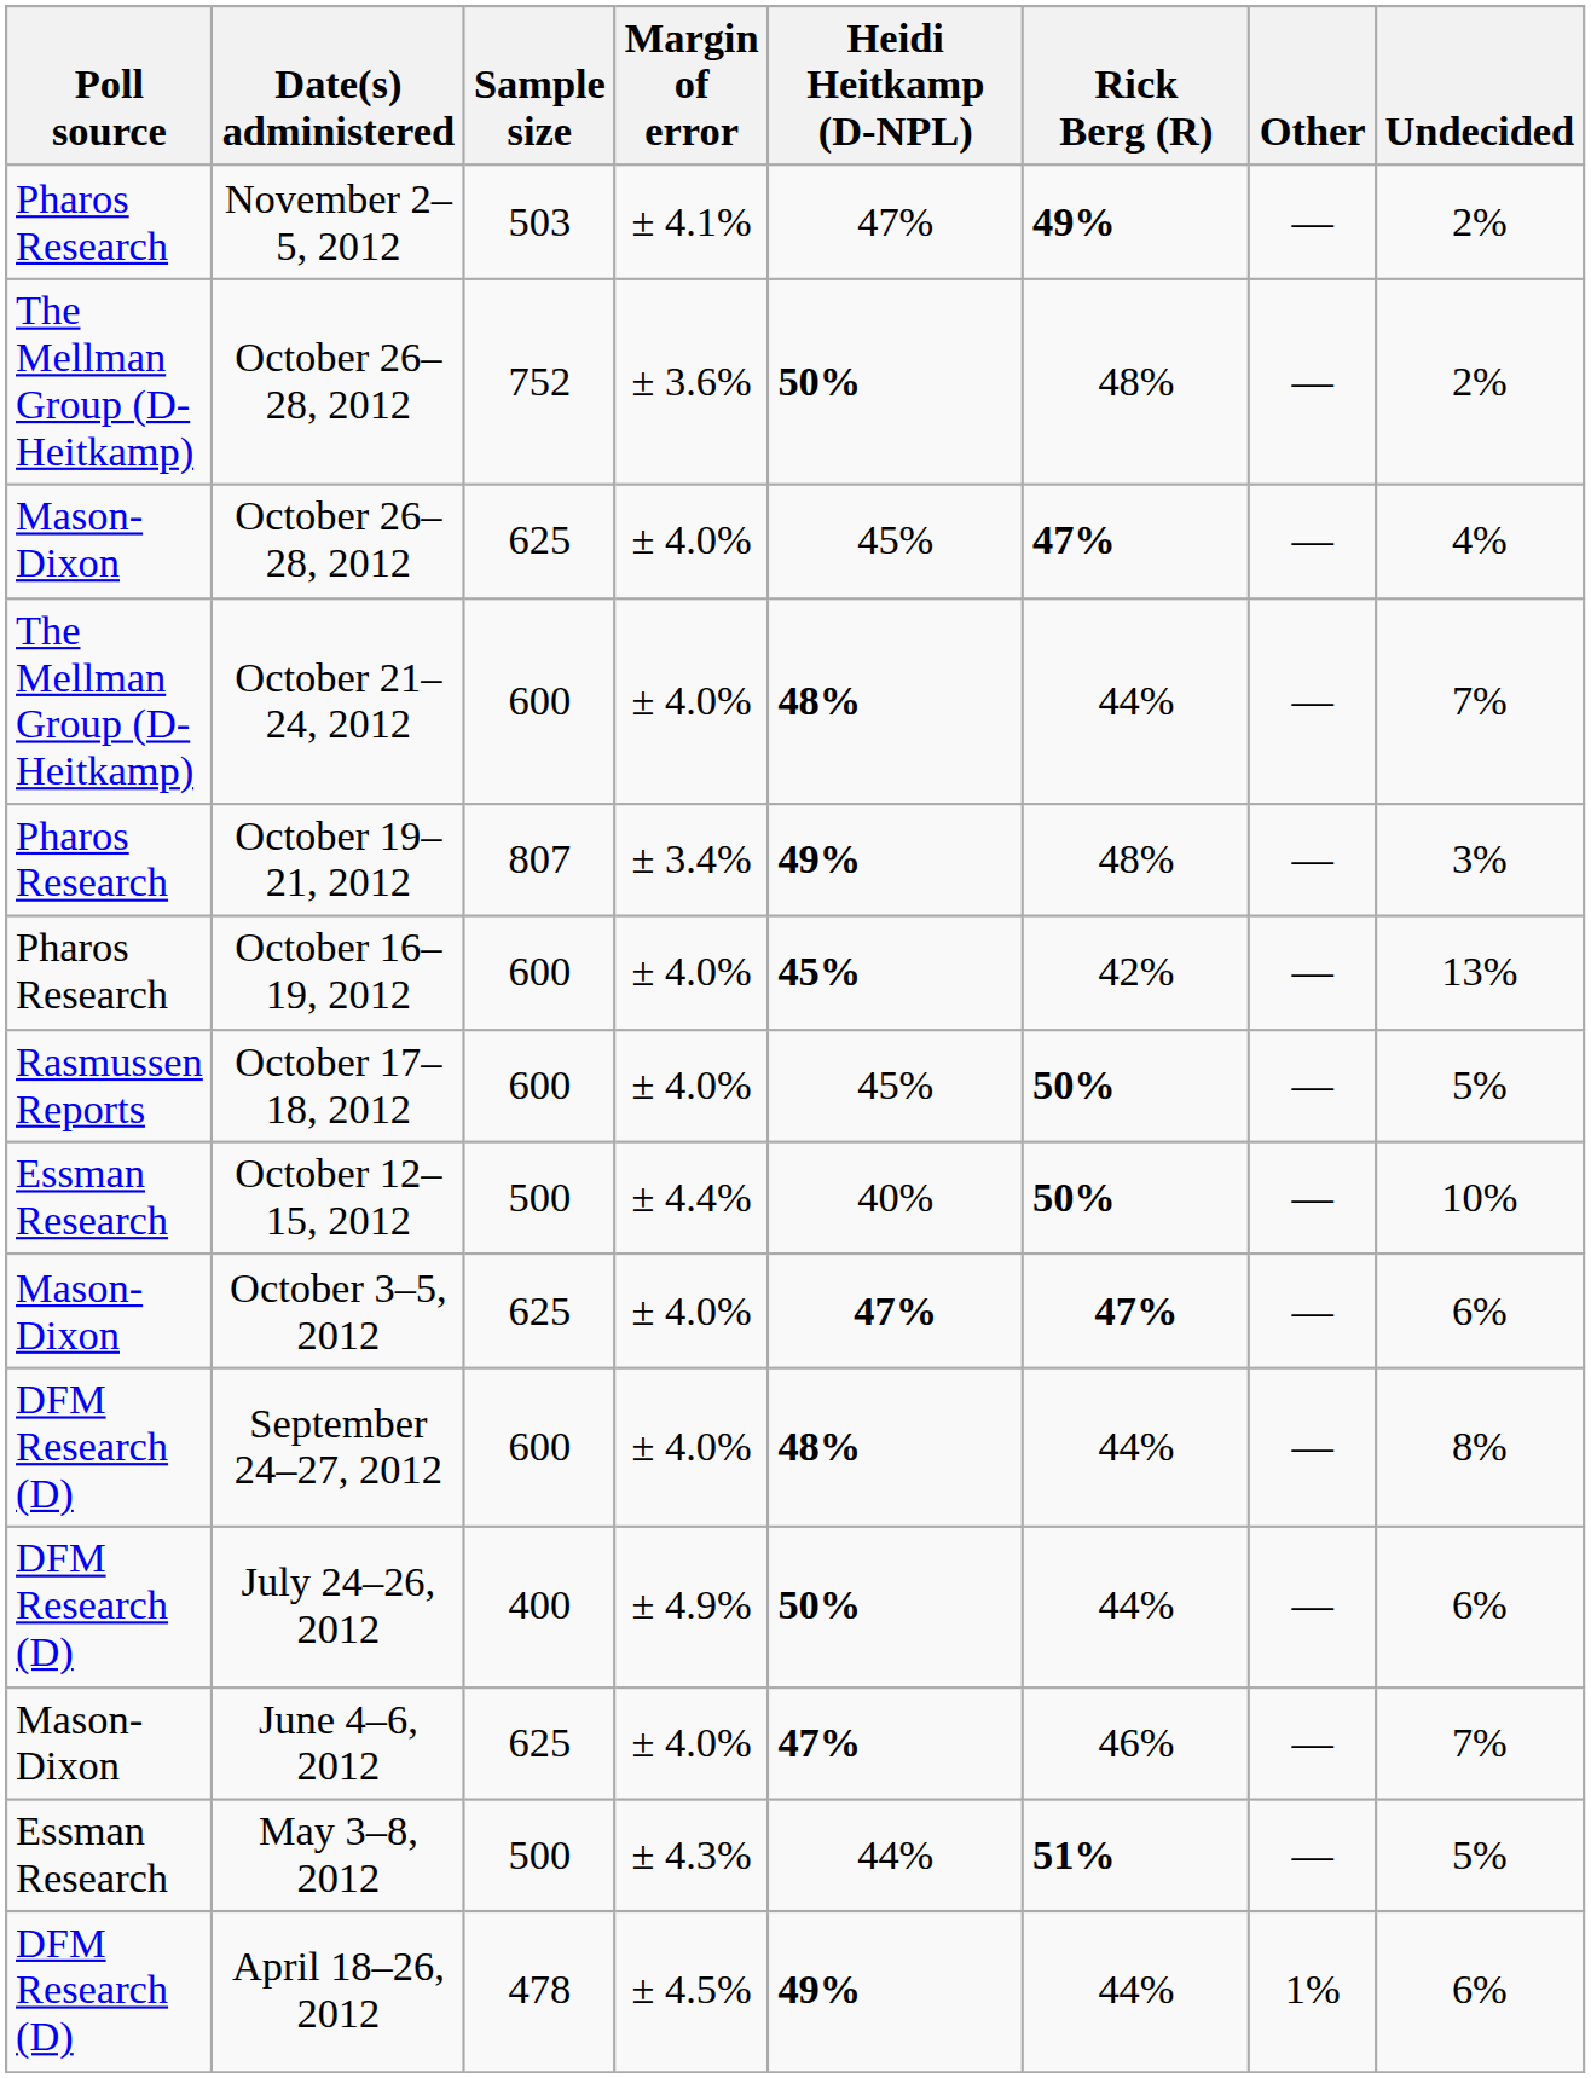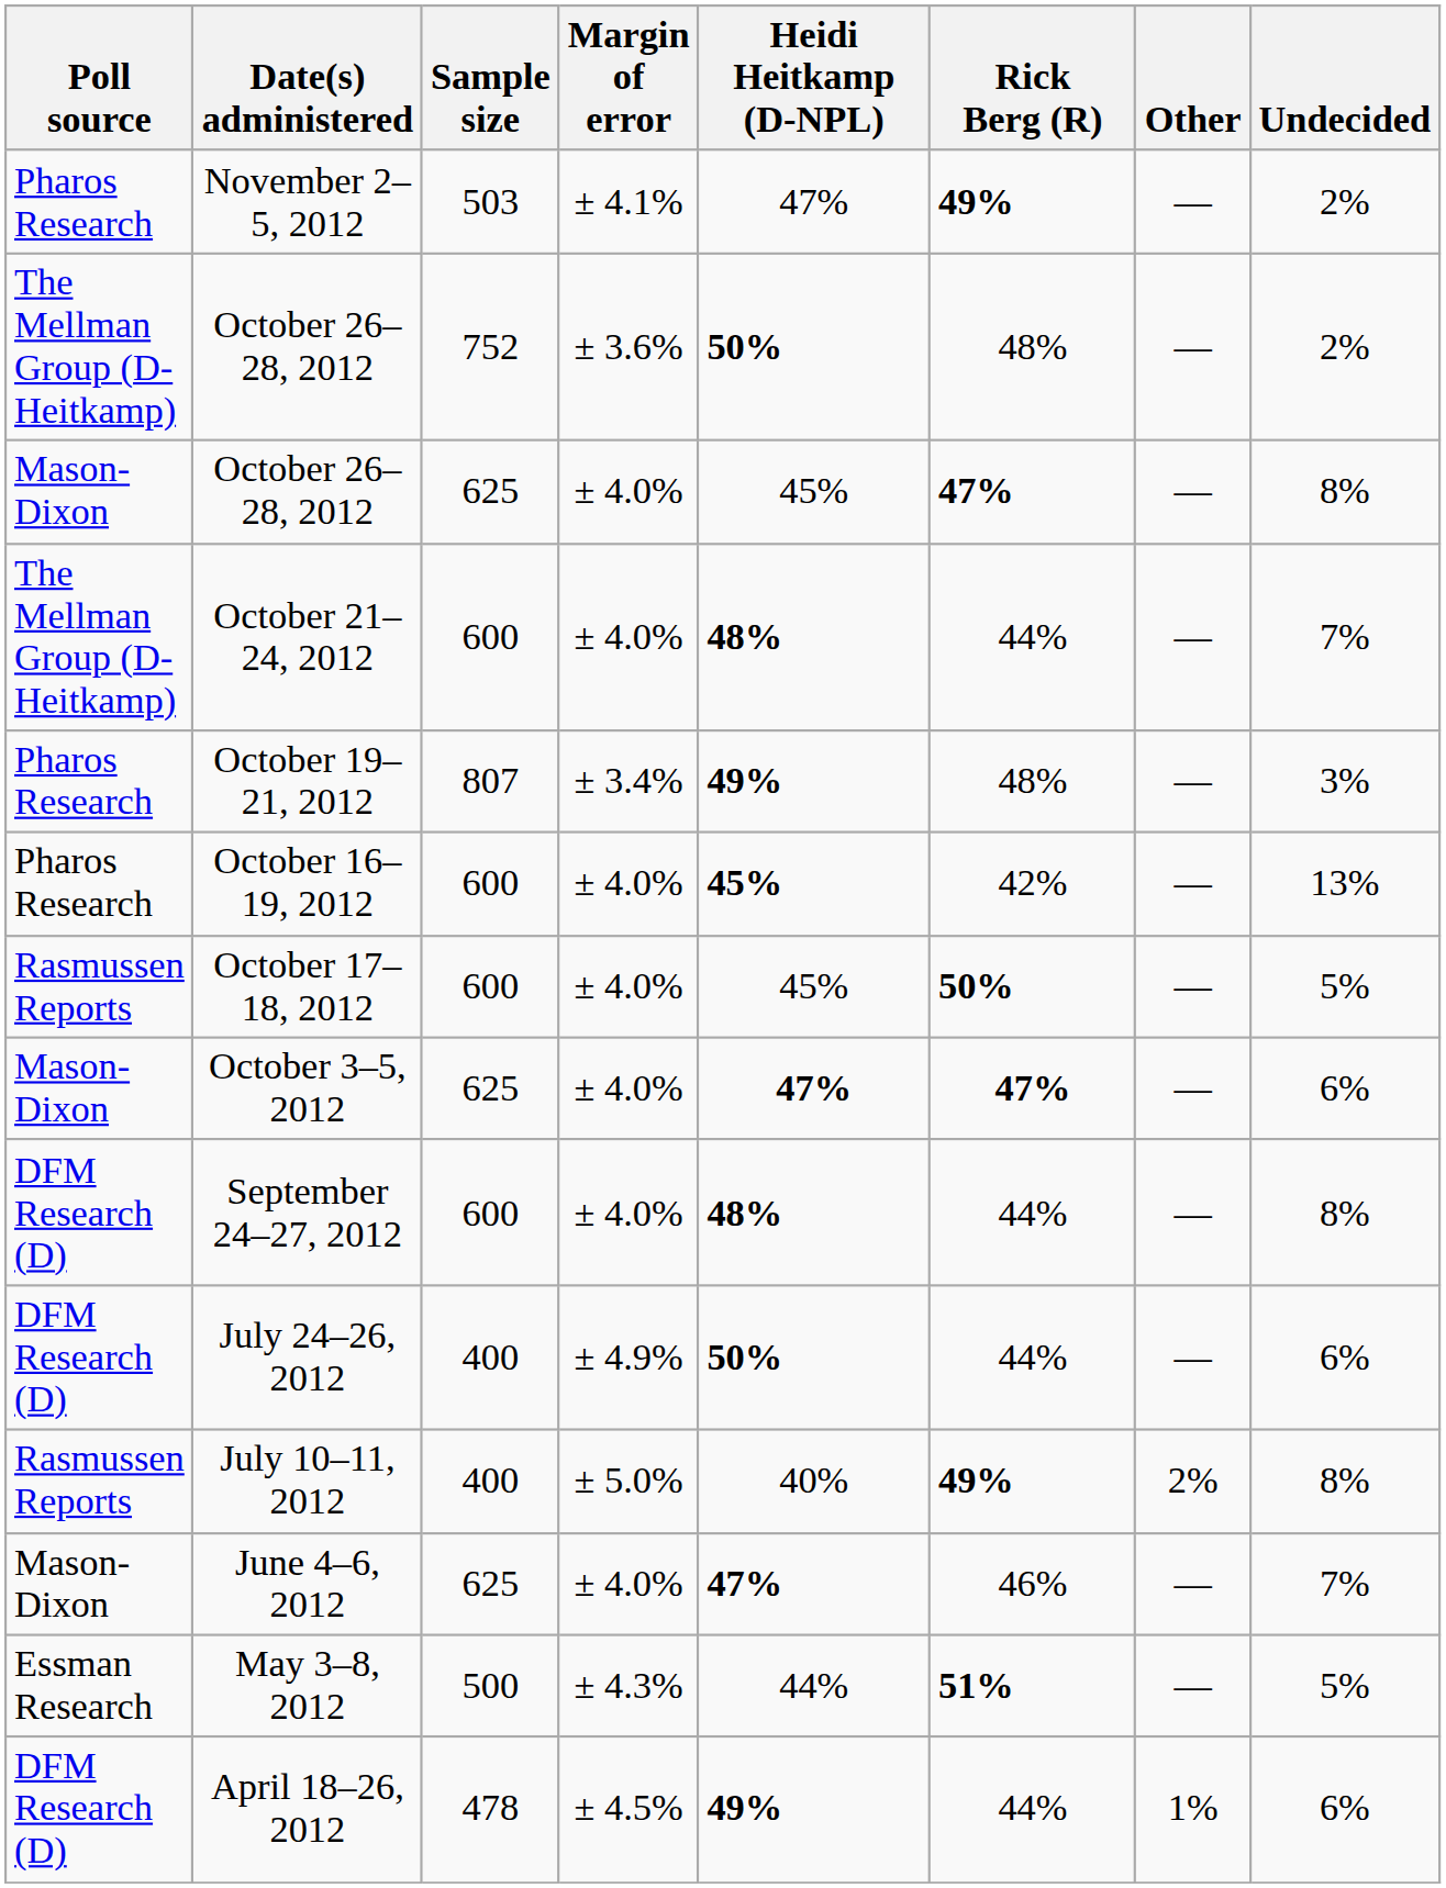October 26–28, 2012 / ± 4.0% | Undecided: 4% -> 8%
- row: Essman Research | October 12–15, 2012 | 500 | ± 4.4% | 40% | 50% | — | 10%
+ row: Rasmussen Reports | July 10–11, 2012 | 400 | ± 5.0% | 40% | 49% | 2% | 8%
